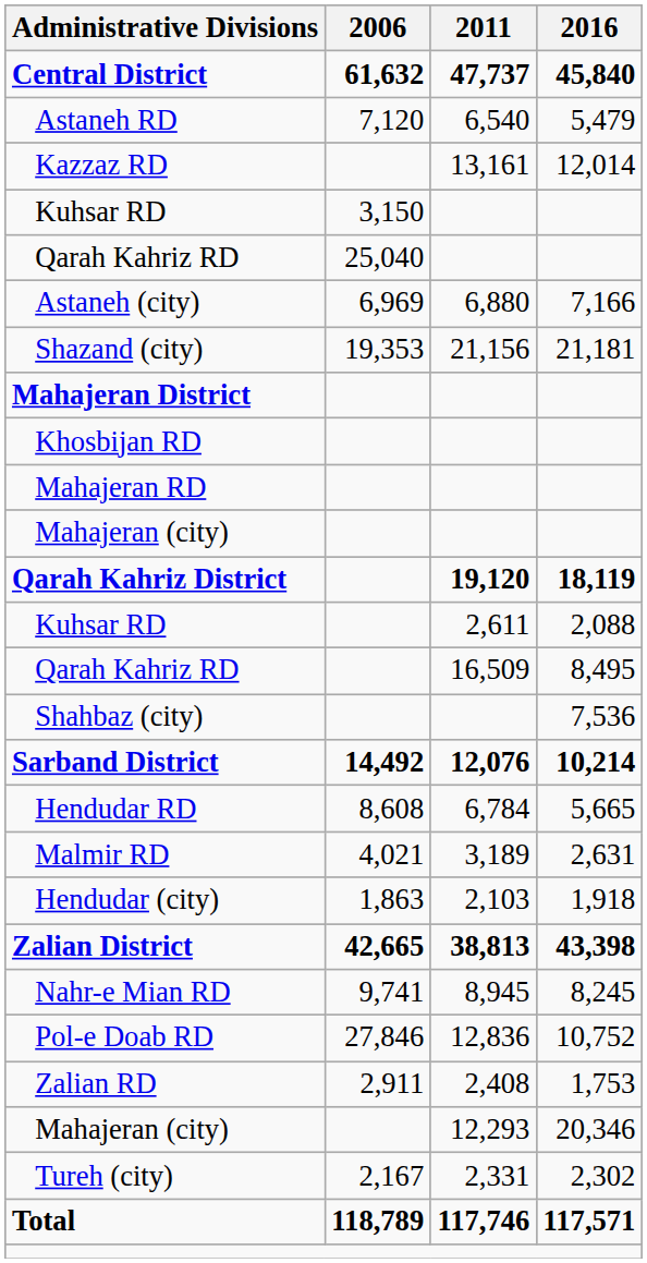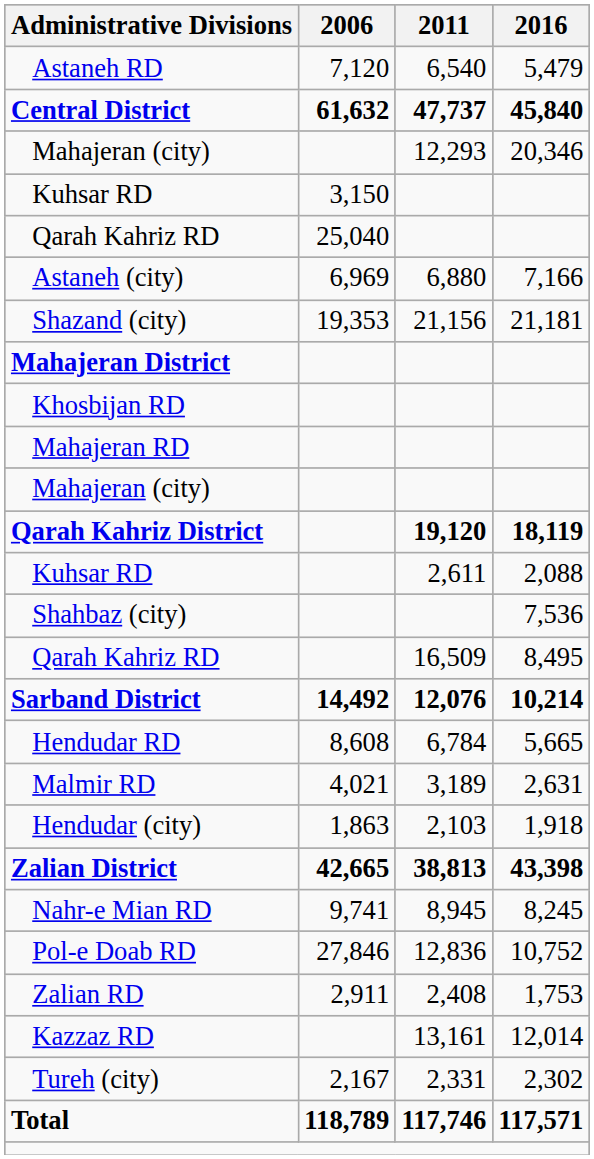rows swapped: Central District <-> Astaneh RD
rows swapped: Kazzaz RD <-> Mahajeran (city) / 20,346
rows swapped: Qarah Kahriz RD / 8,495 <-> Shahbaz (city)
